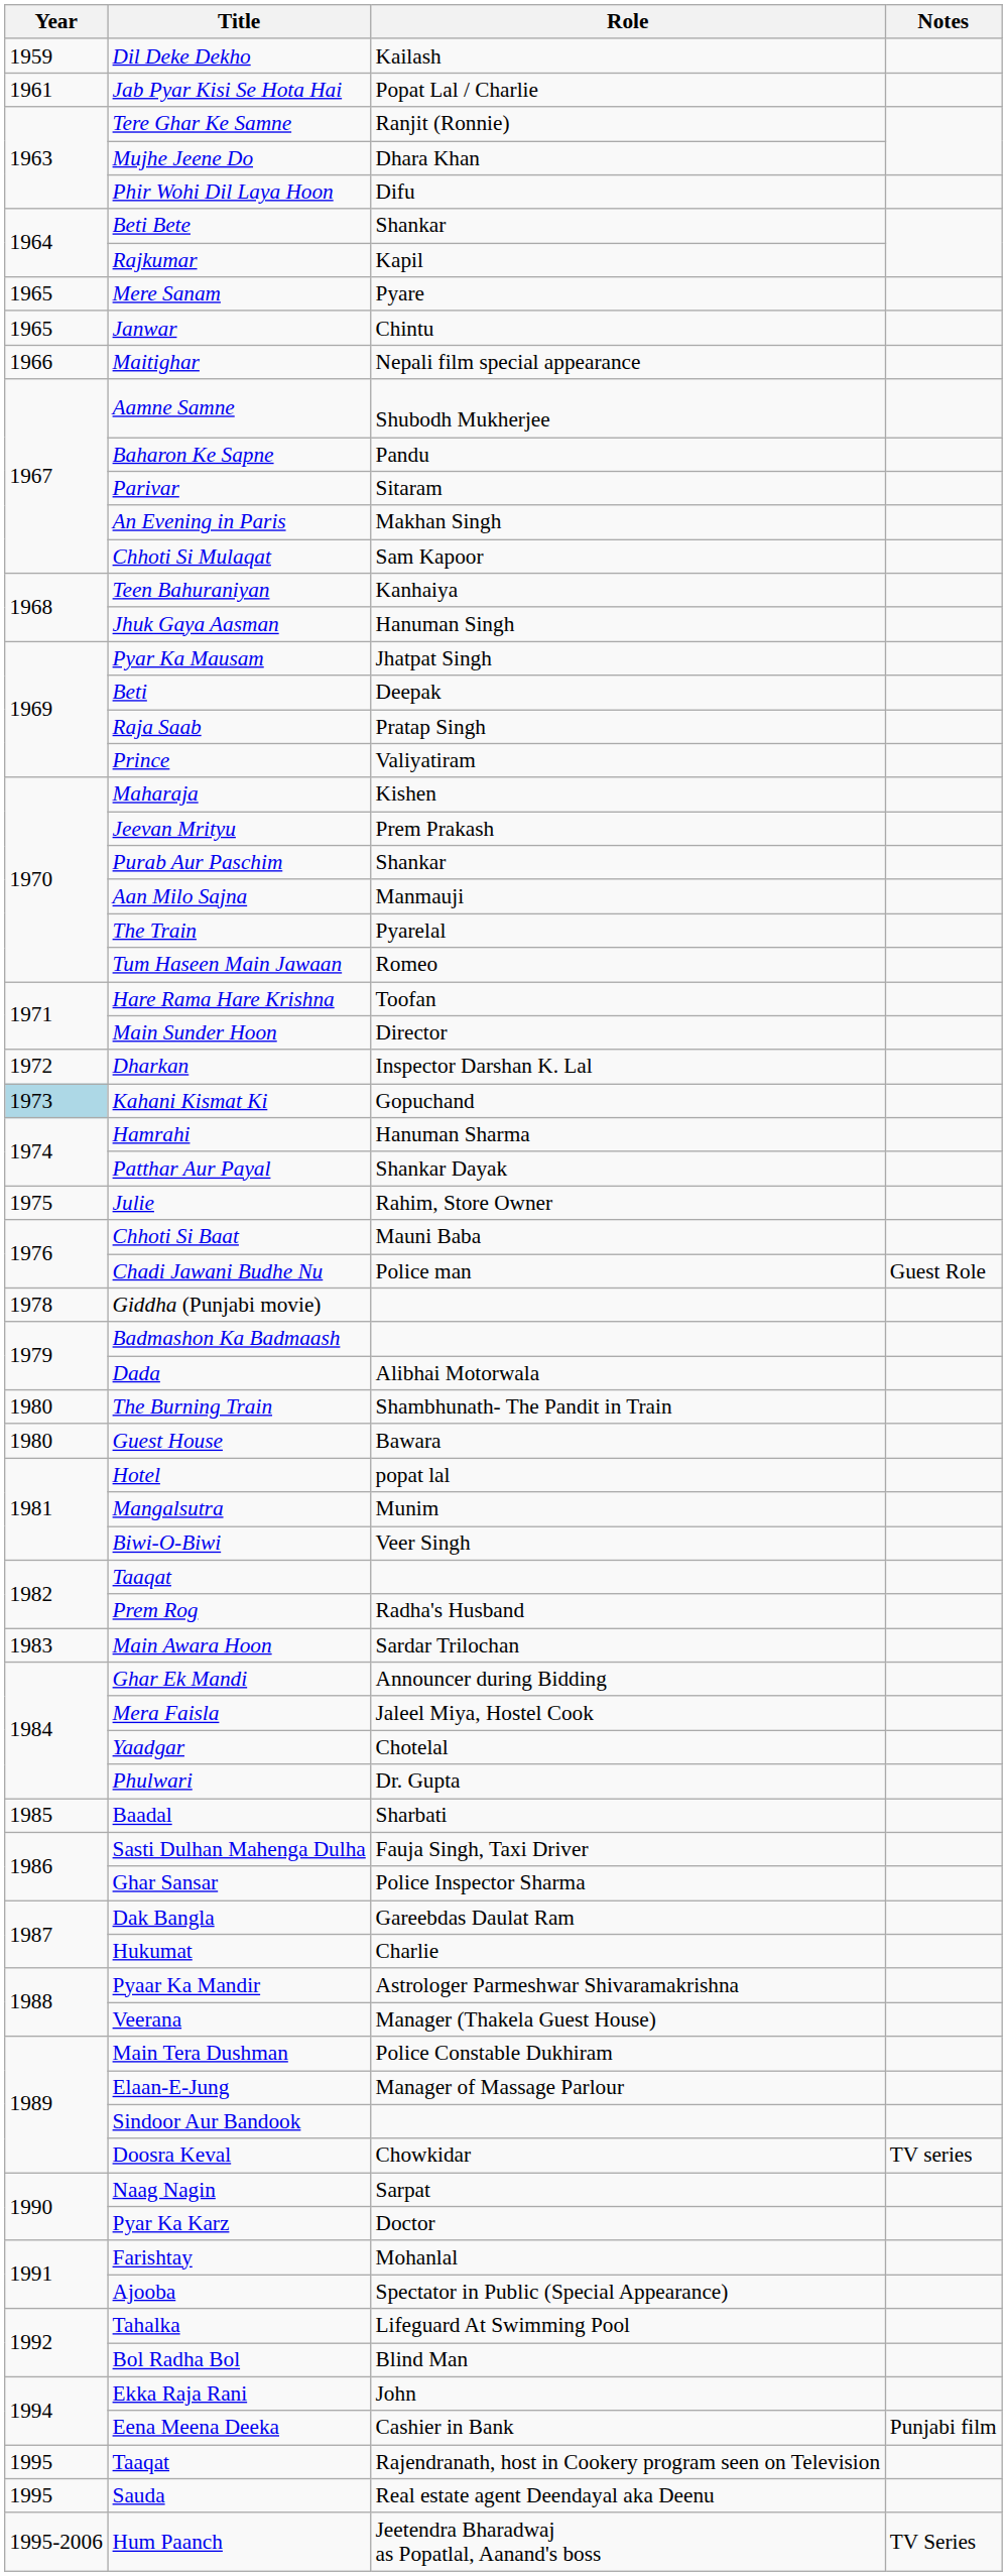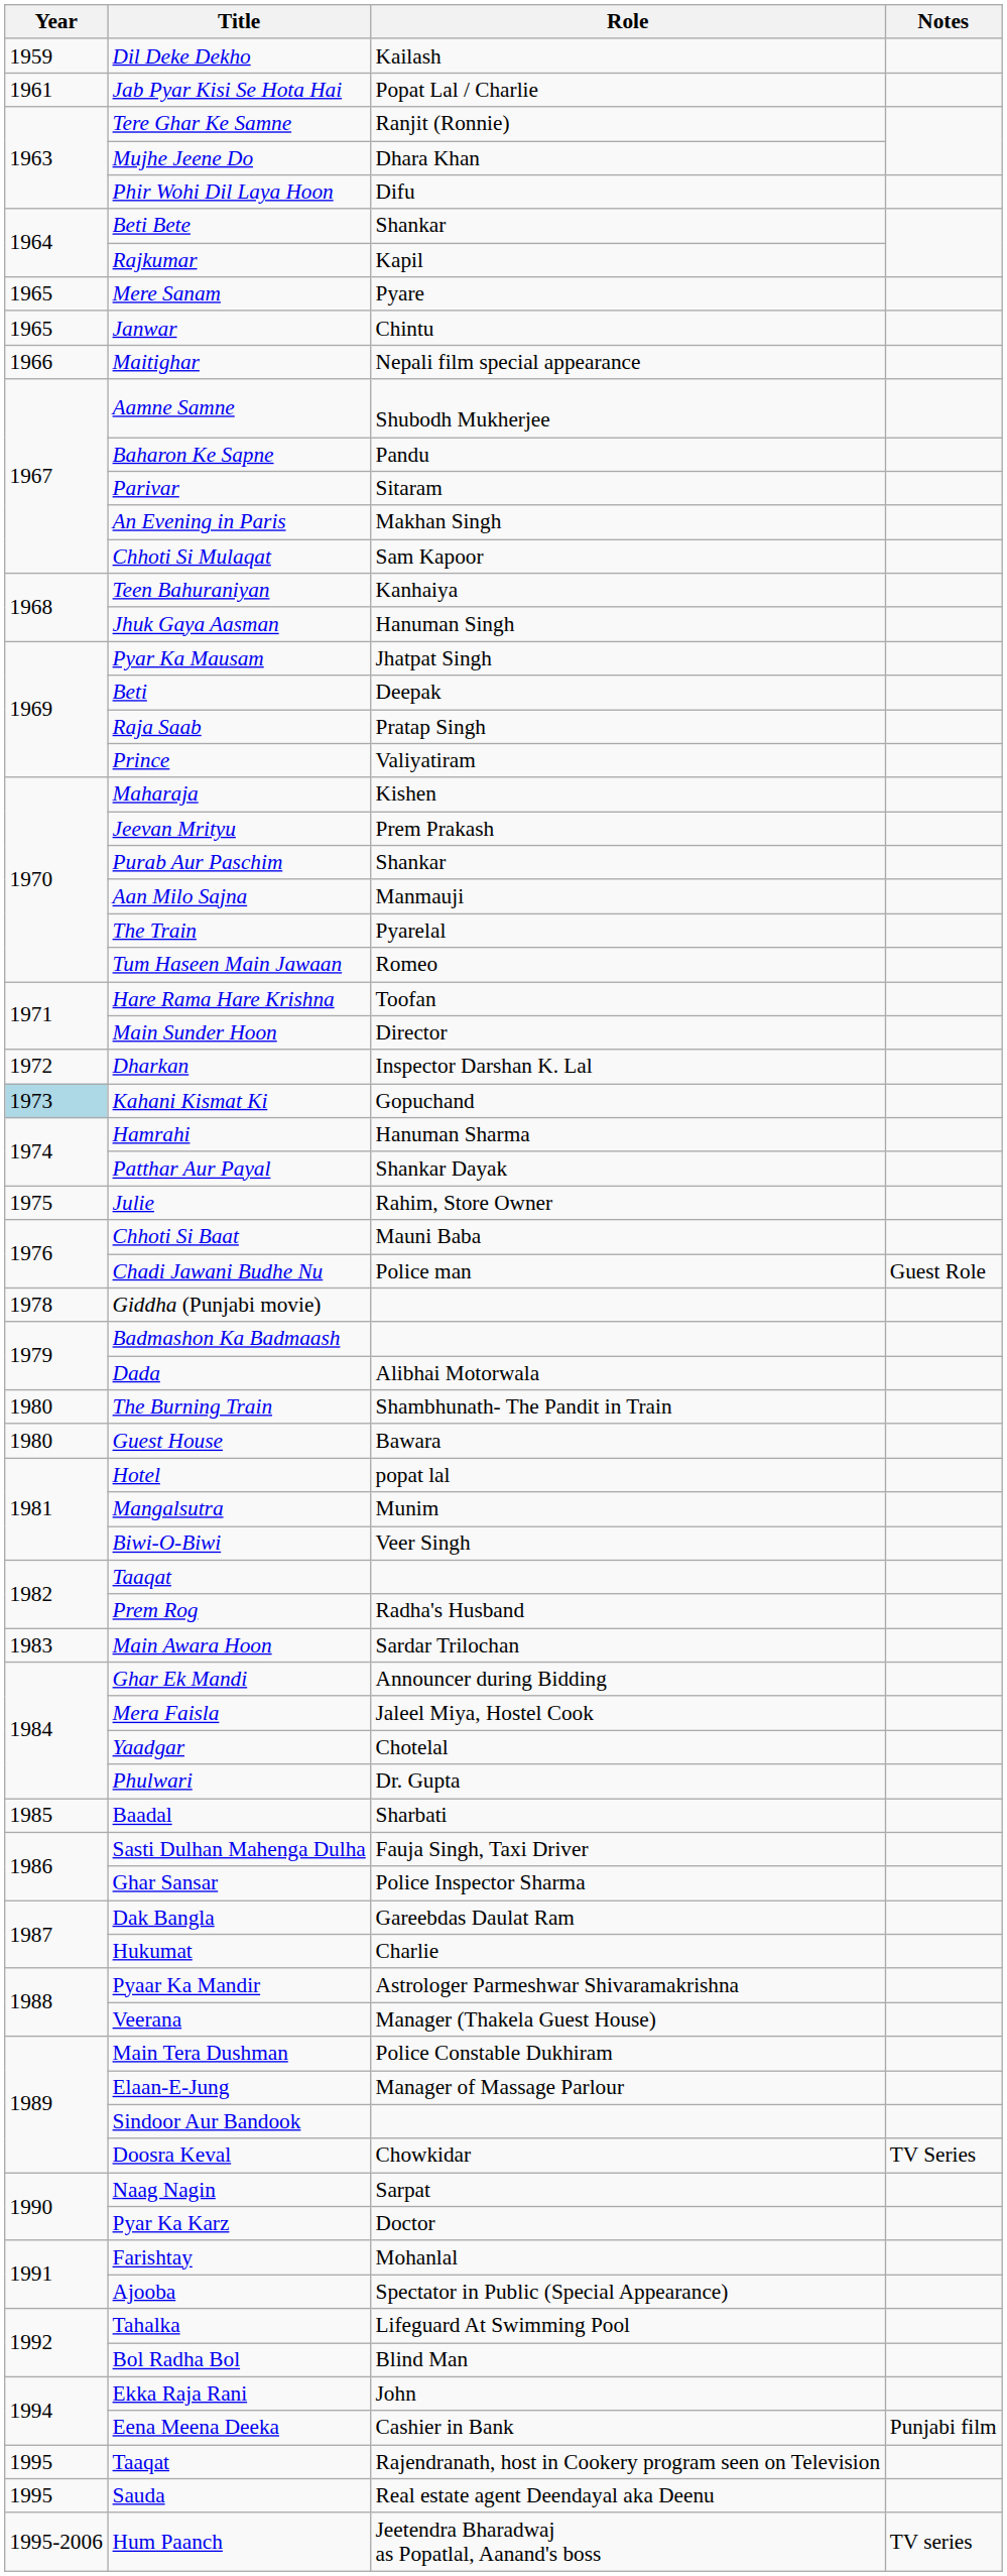Doosra Keval | Notes: TV series -> TV Series
Hum Paanch | Notes: TV Series -> TV series
